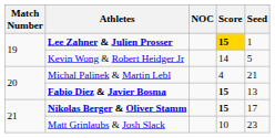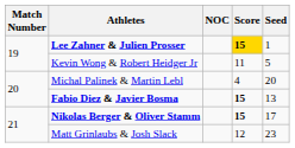Kevin Wong & Robert Heidger Jr | Score: 14 -> 11
Michal Palinek & Martin Lebl | Seed: 21 -> 20
Matt Grinlaubs & Josh Slack | Score: 10 -> 12
